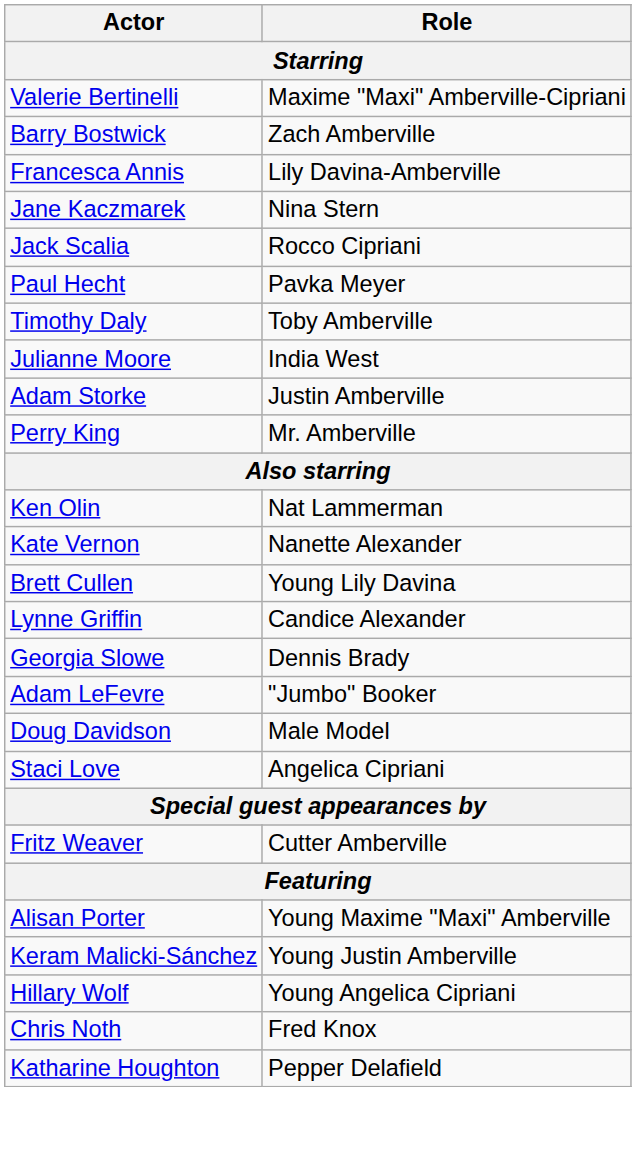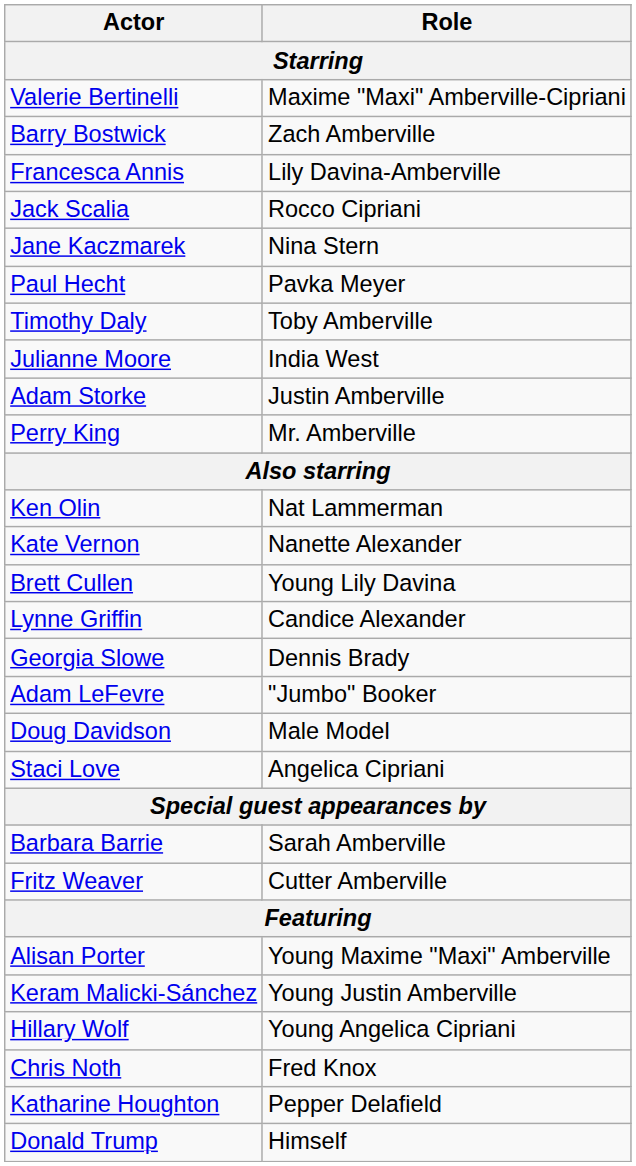rows swapped: Jane Kaczmarek <-> Jack Scalia
+ row: Barbara Barrie | Sarah Amberville
+ row: Donald Trump | Himself
